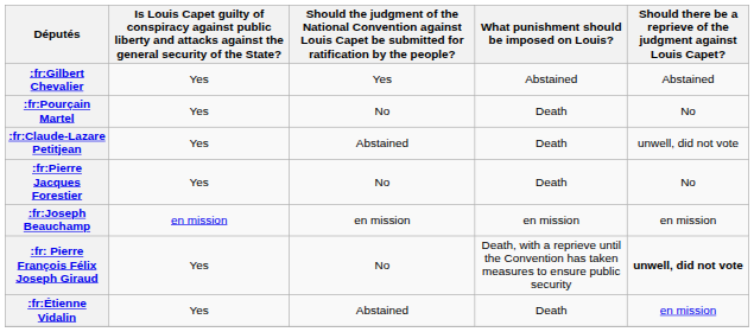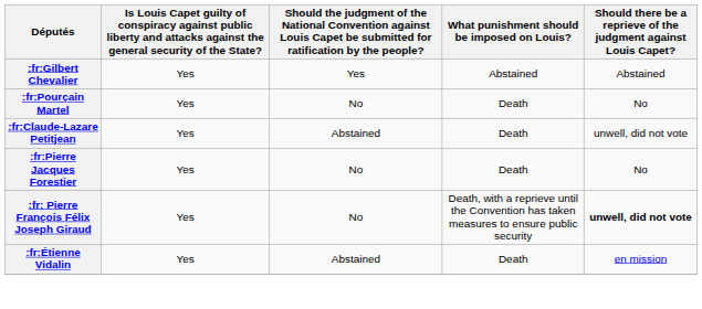- row: :fr:Joseph Beauchamp | en mission | en mission | en mission | en mission
